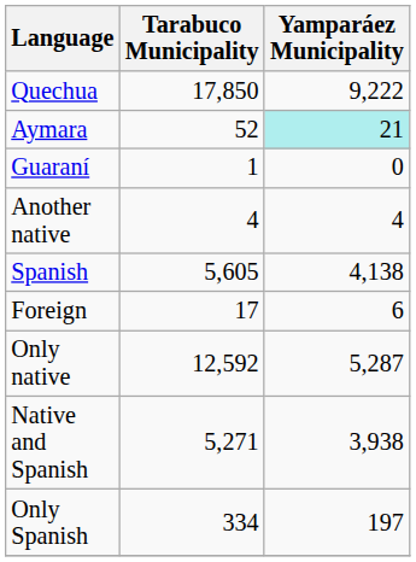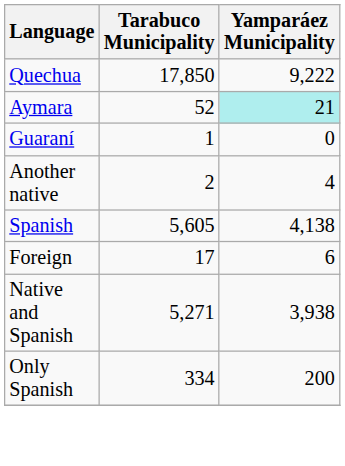Another native | Tarabuco Municipality: 4 -> 2
- row: Only native | 12,592 | 5,287
Only Spanish | Yamparáez Municipality: 197 -> 200
